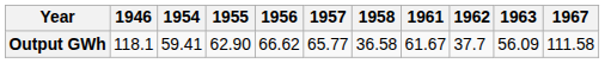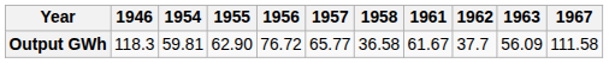Output GWh | 1946: 118.1 -> 118.3
Output GWh | 1954: 59.41 -> 59.81
Output GWh | 1956: 66.62 -> 76.72
